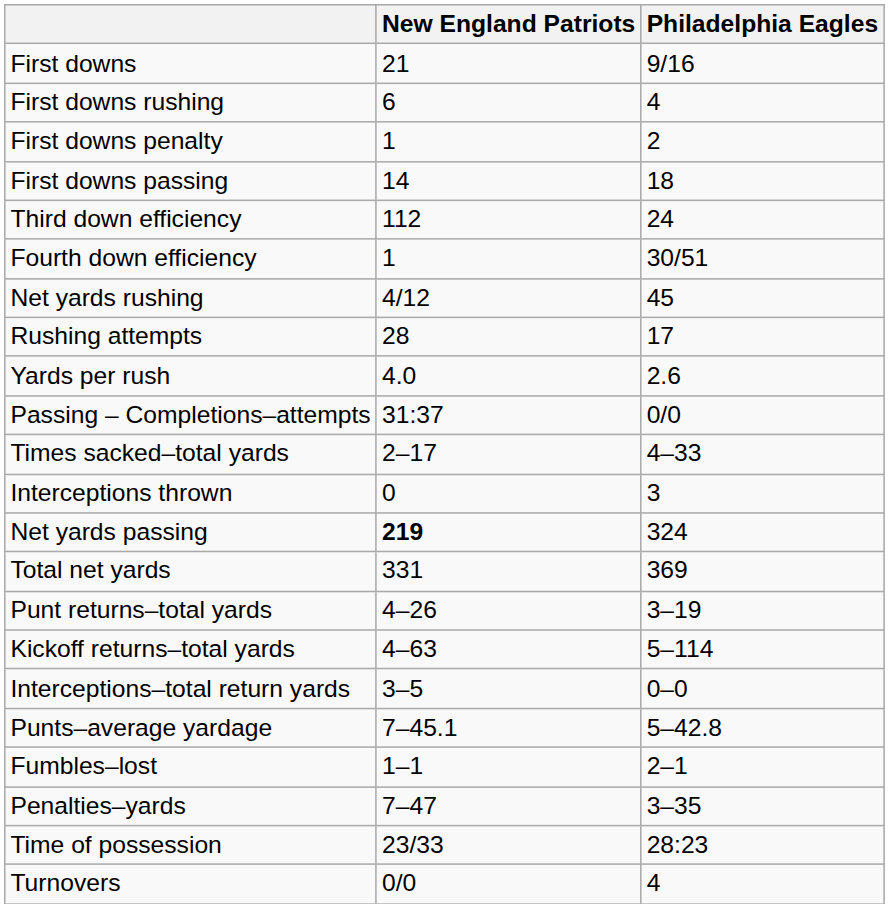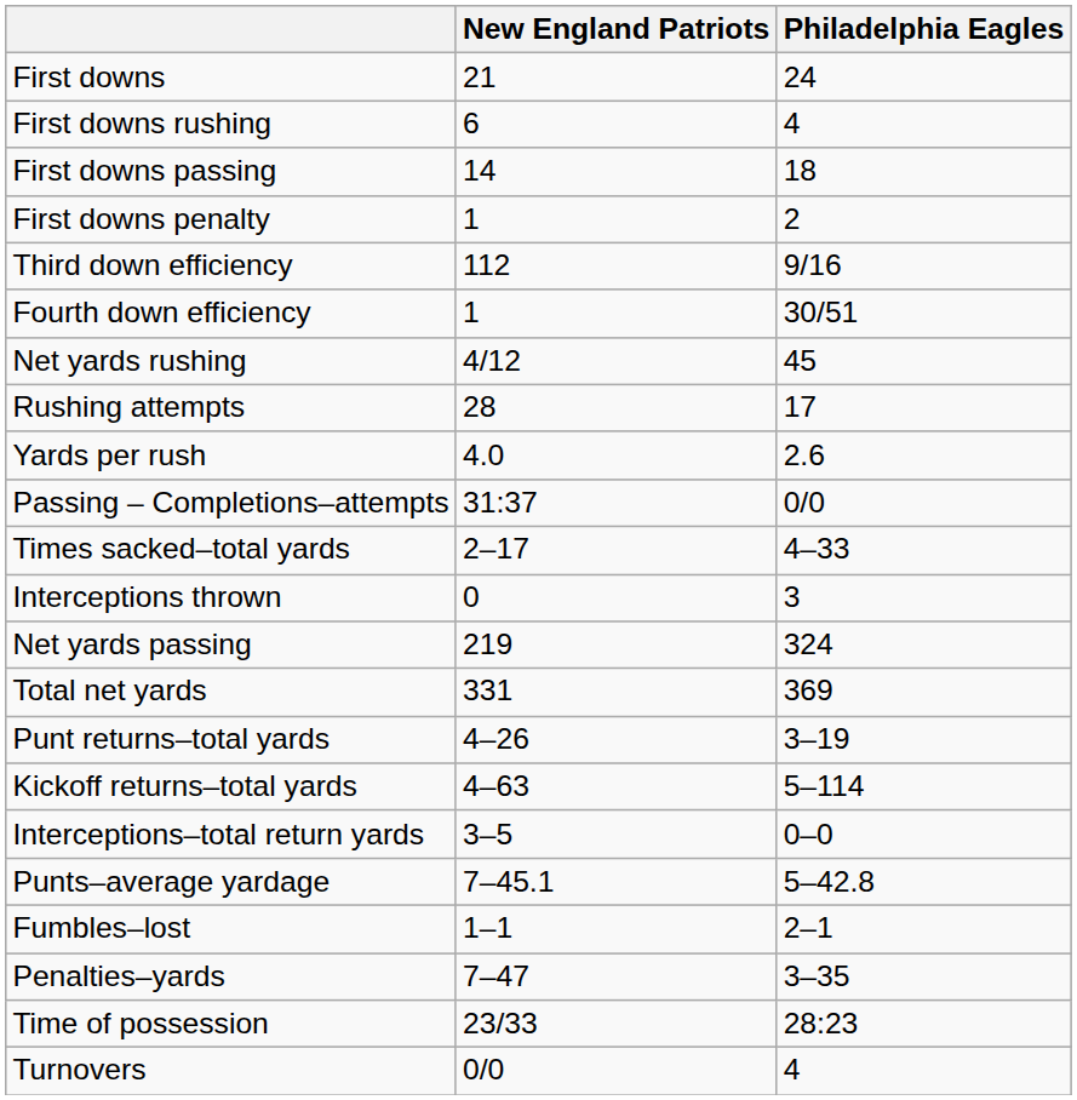First downs | Philadelphia Eagles: 9/16 -> 24
rows swapped: First downs passing <-> First downs penalty
Third down efficiency | Philadelphia Eagles: 24 -> 9/16
Net yards passing | New England Patriots: bold -> normal
